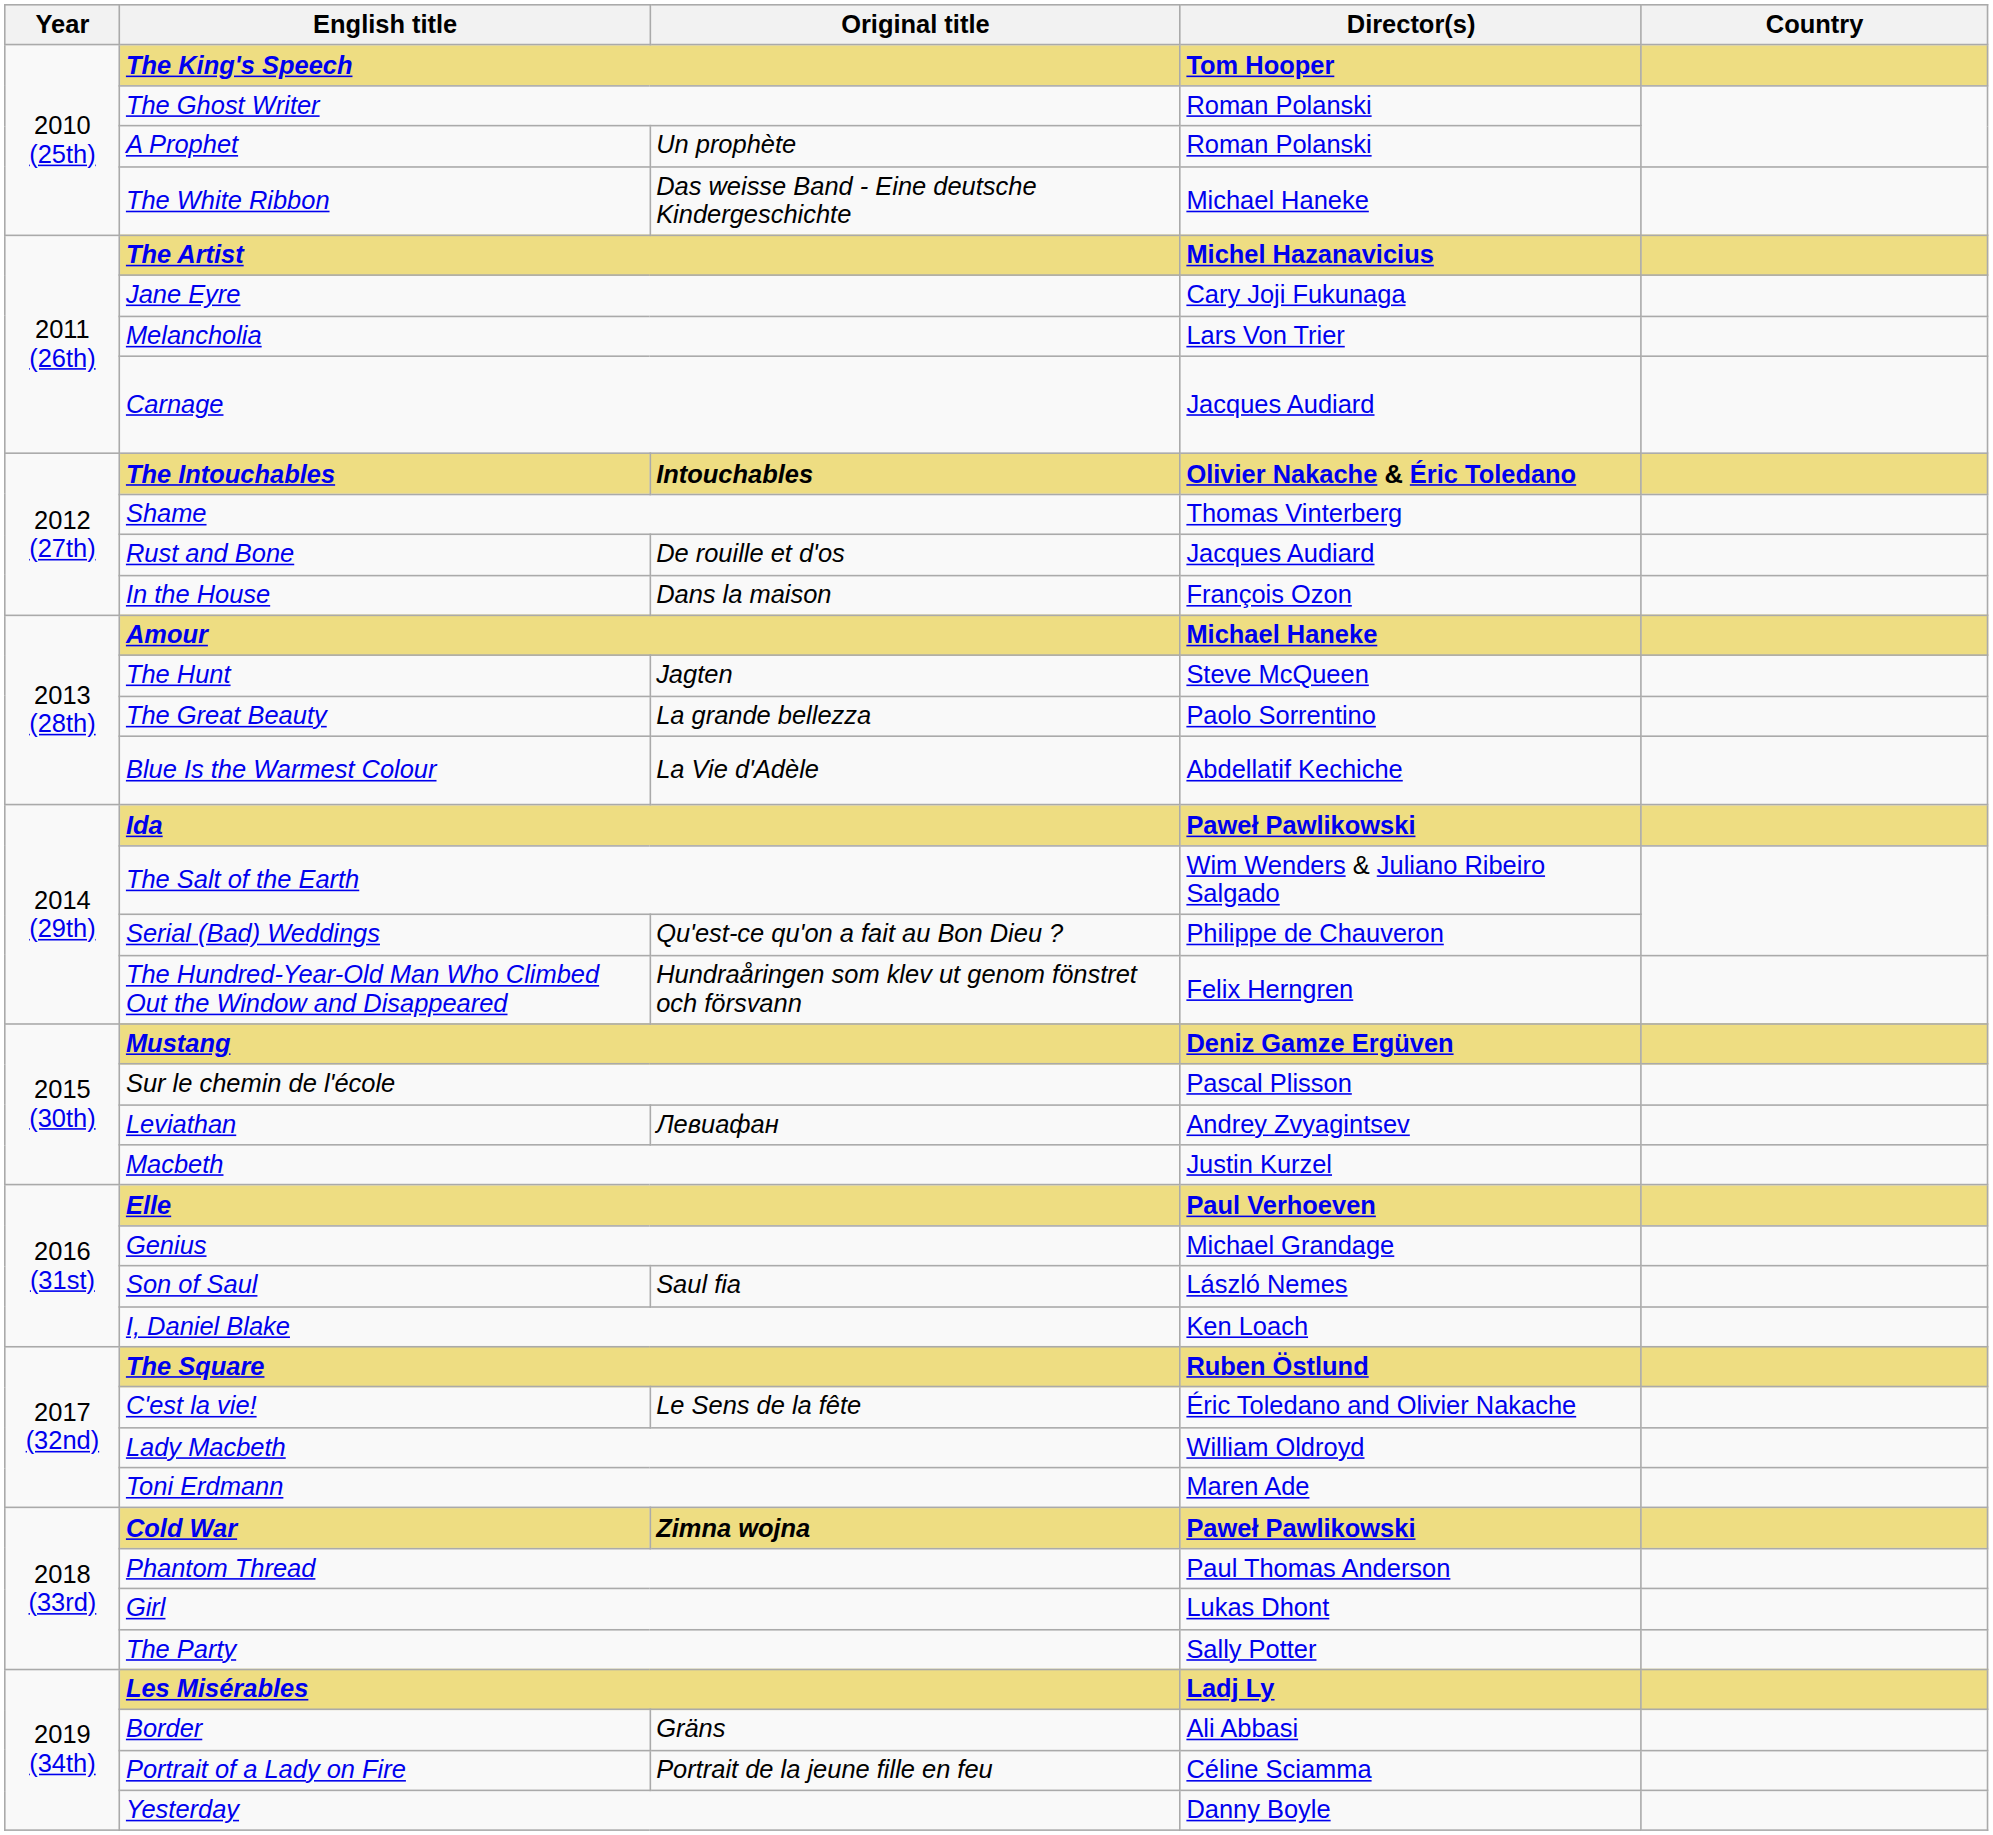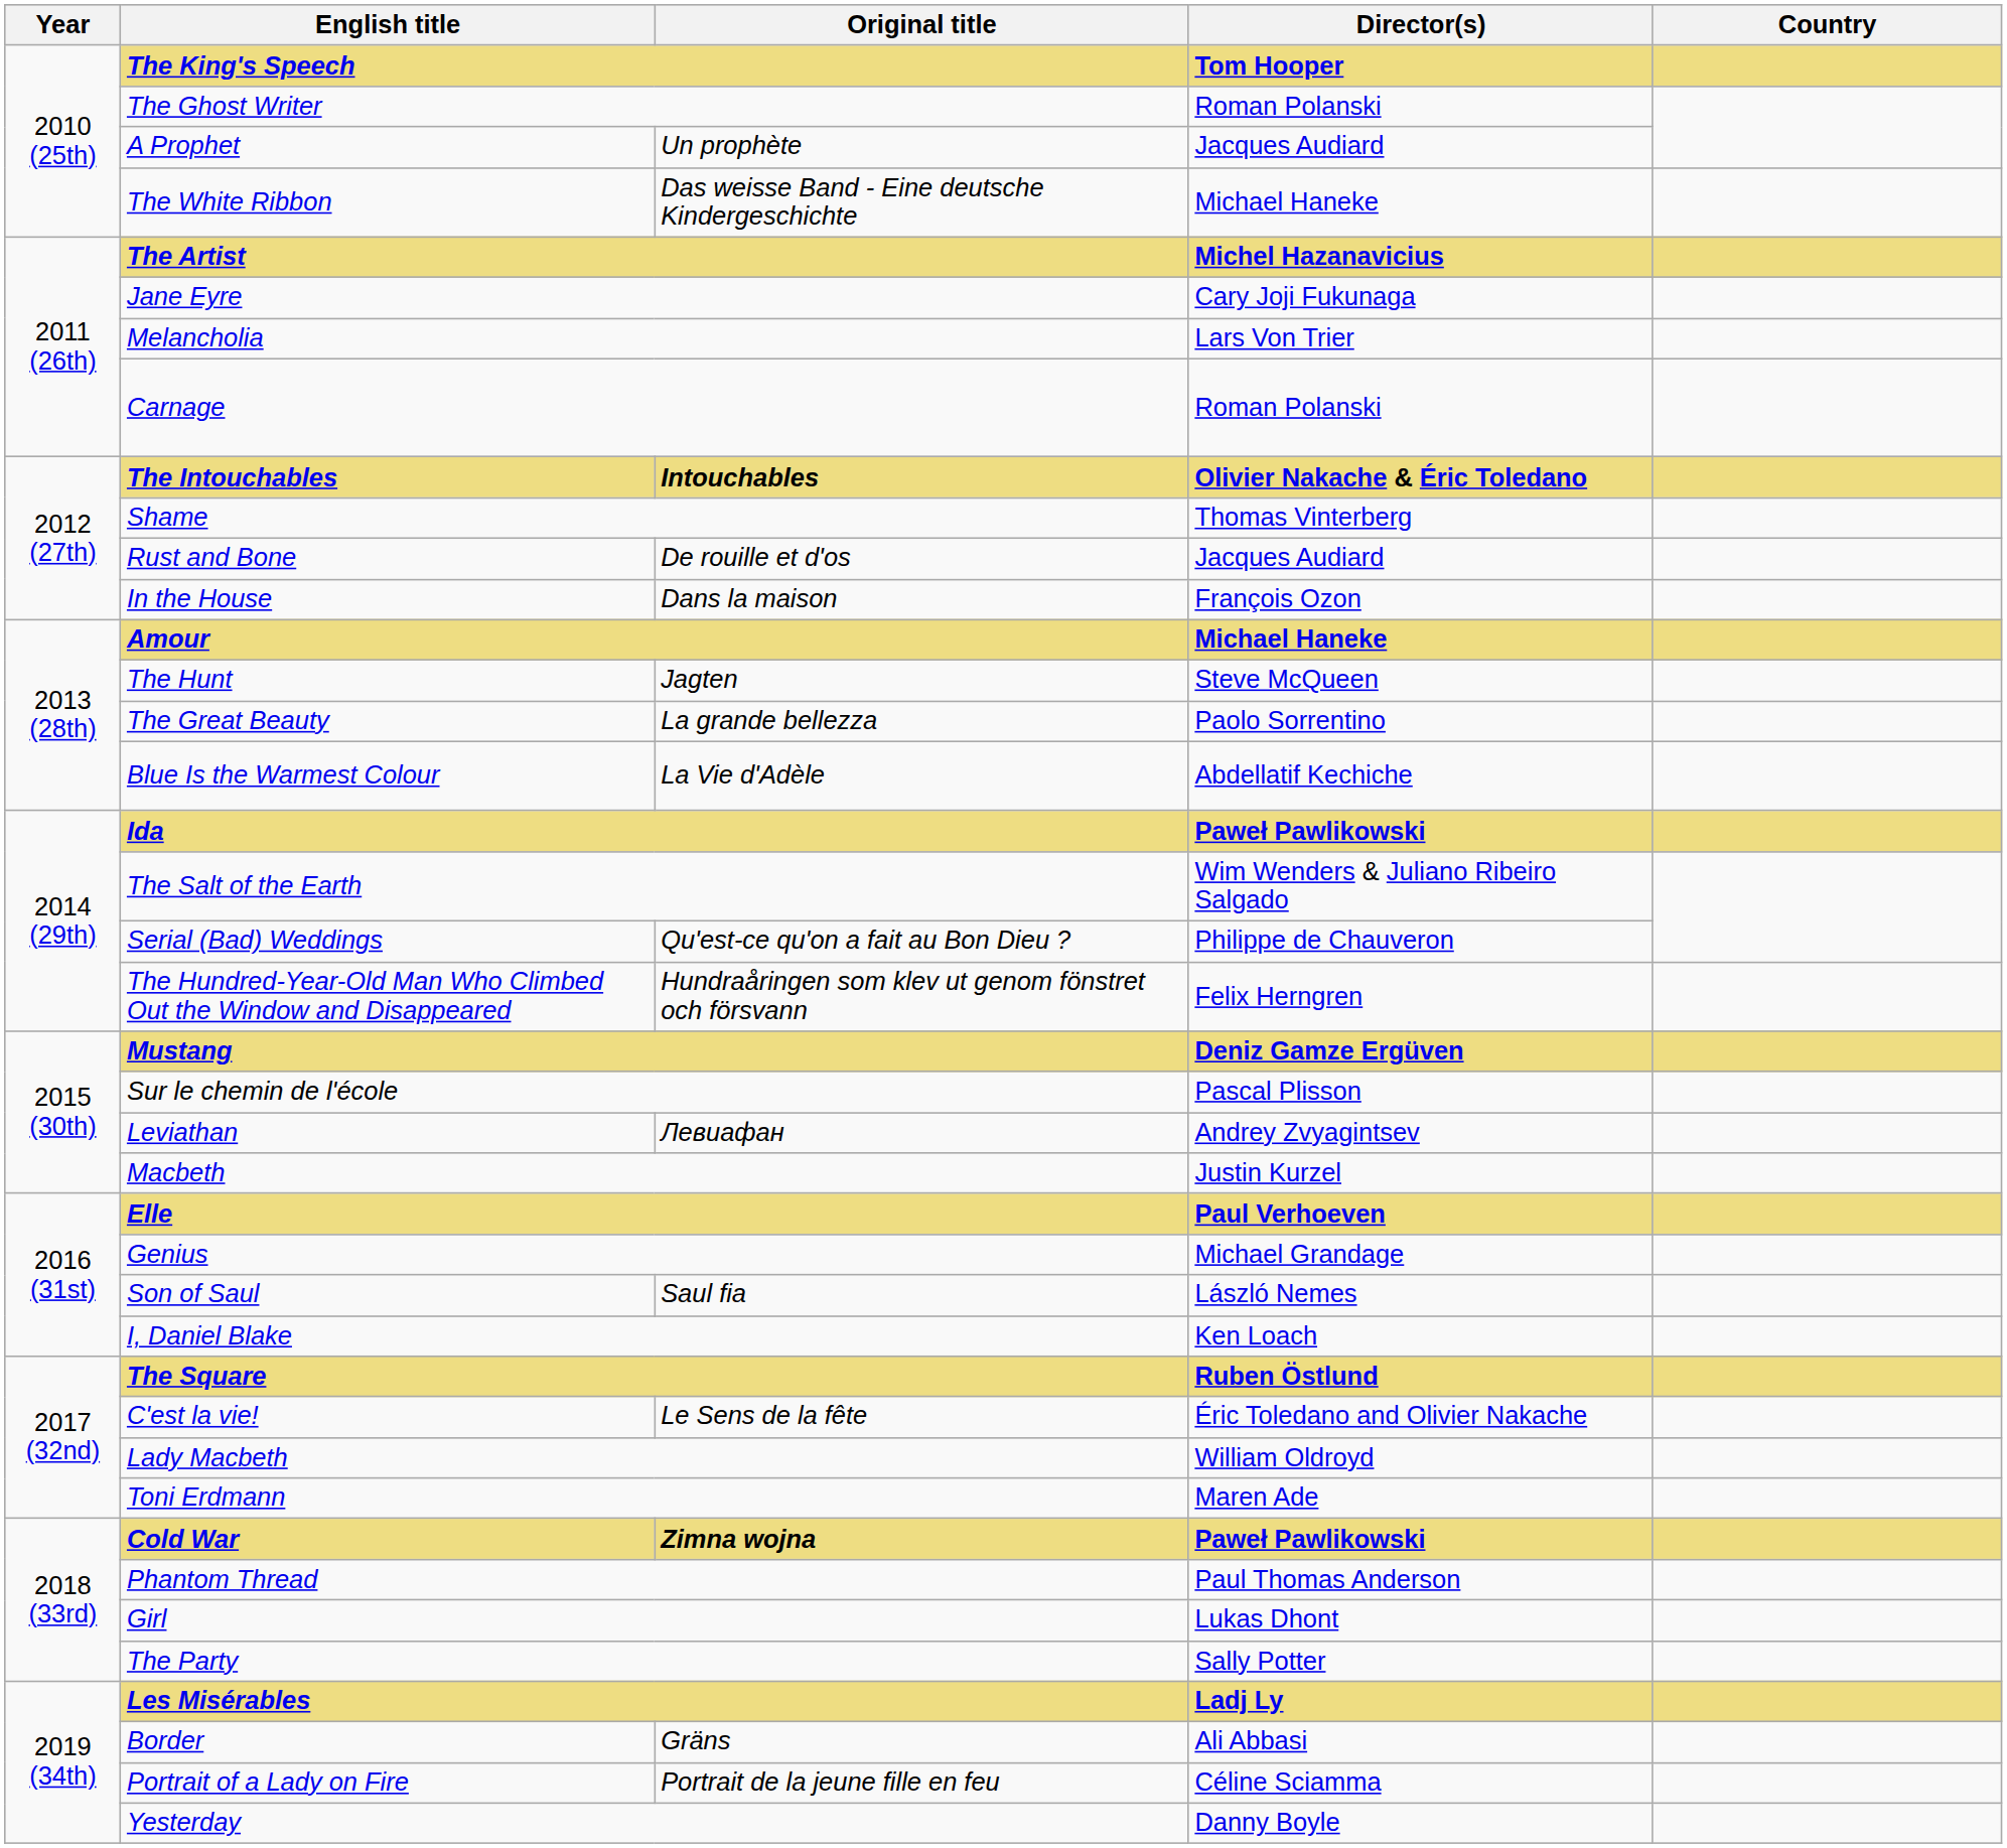A Prophet | Director(s): Roman Polanski -> Jacques Audiard
Carnage | Director(s): Jacques Audiard -> Roman Polanski
